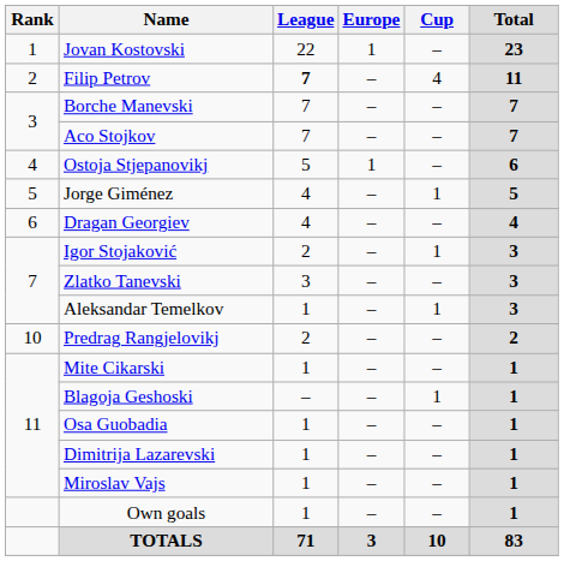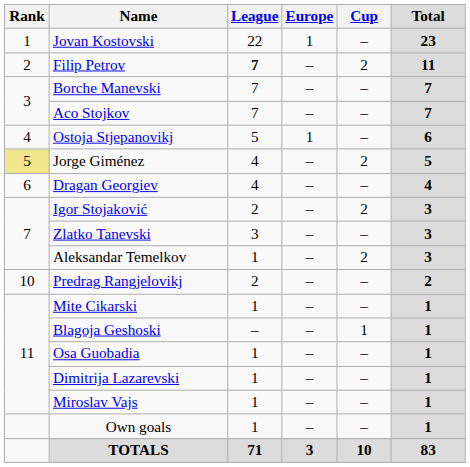Filip Petrov | Cup: 4 -> 2
Jorge Giménez | Rank: no background -> khaki background
Jorge Giménez | Cup: 1 -> 2
Igor Stojaković | Cup: 1 -> 2
Aleksandar Temelkov | Cup: 1 -> 2
